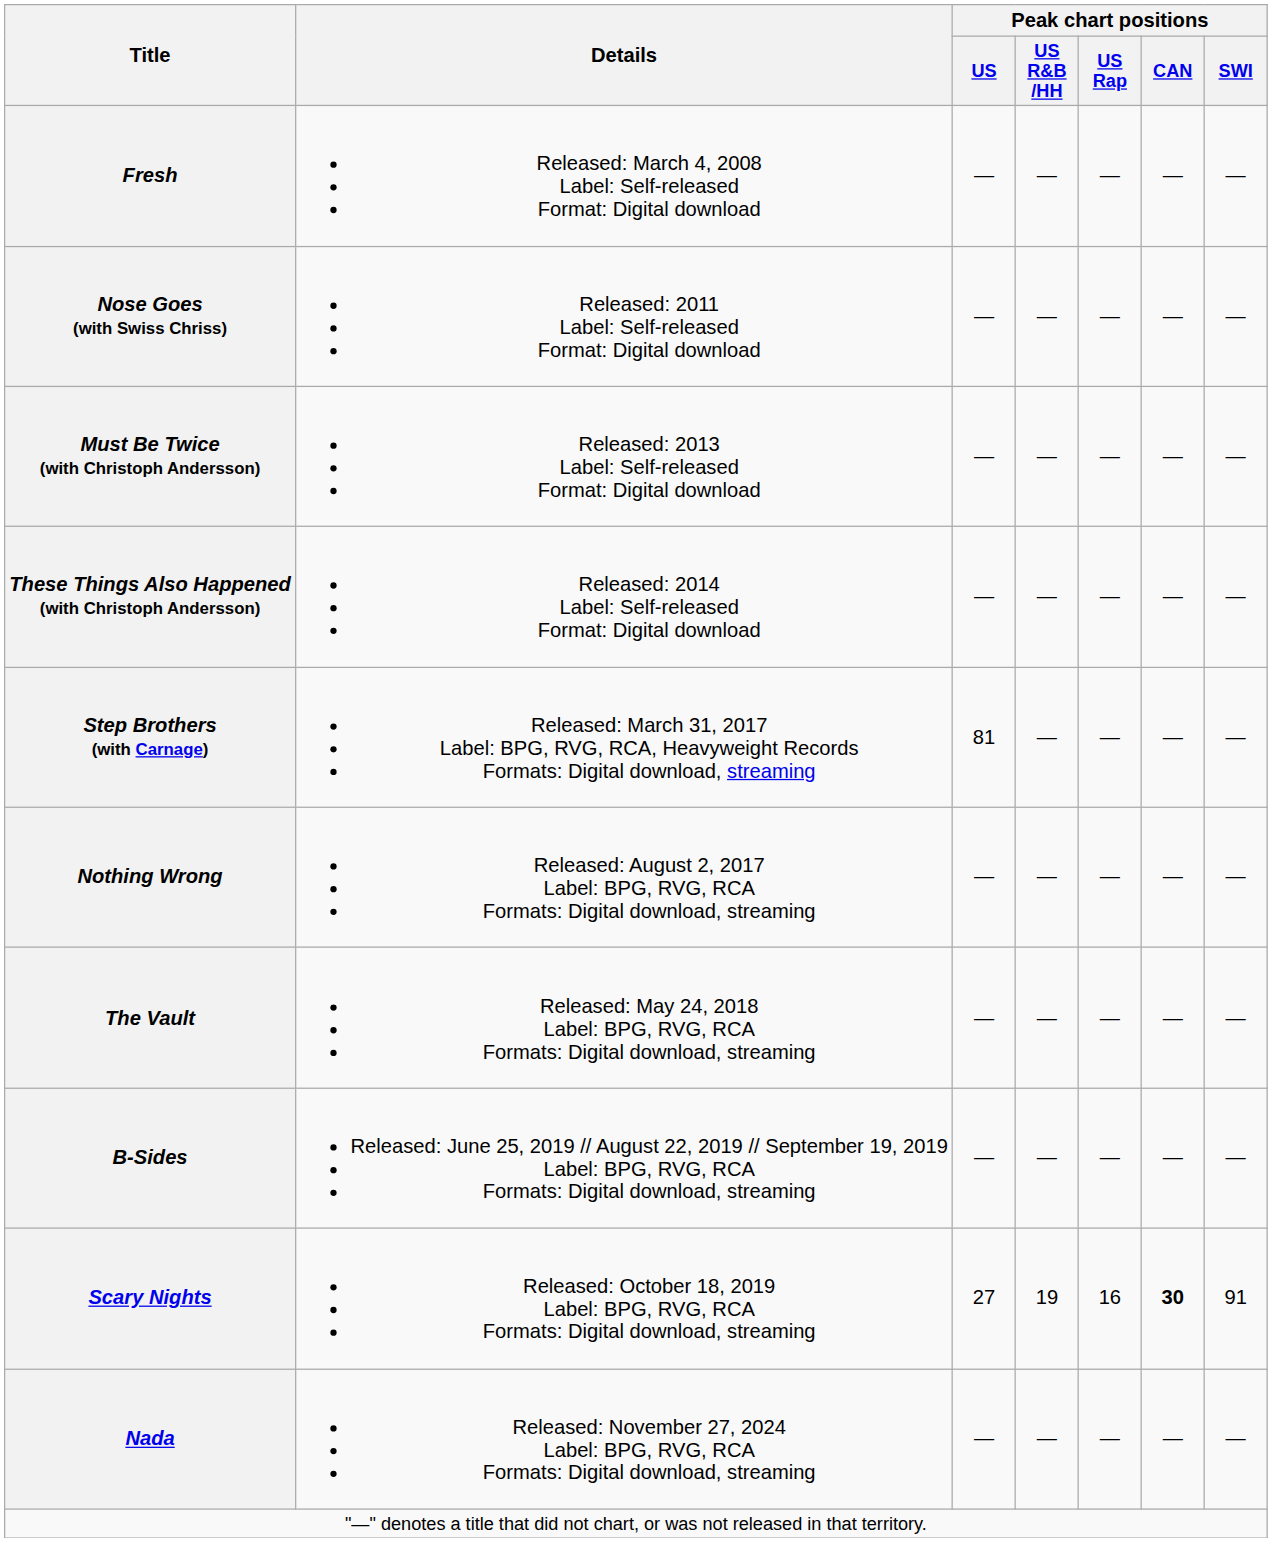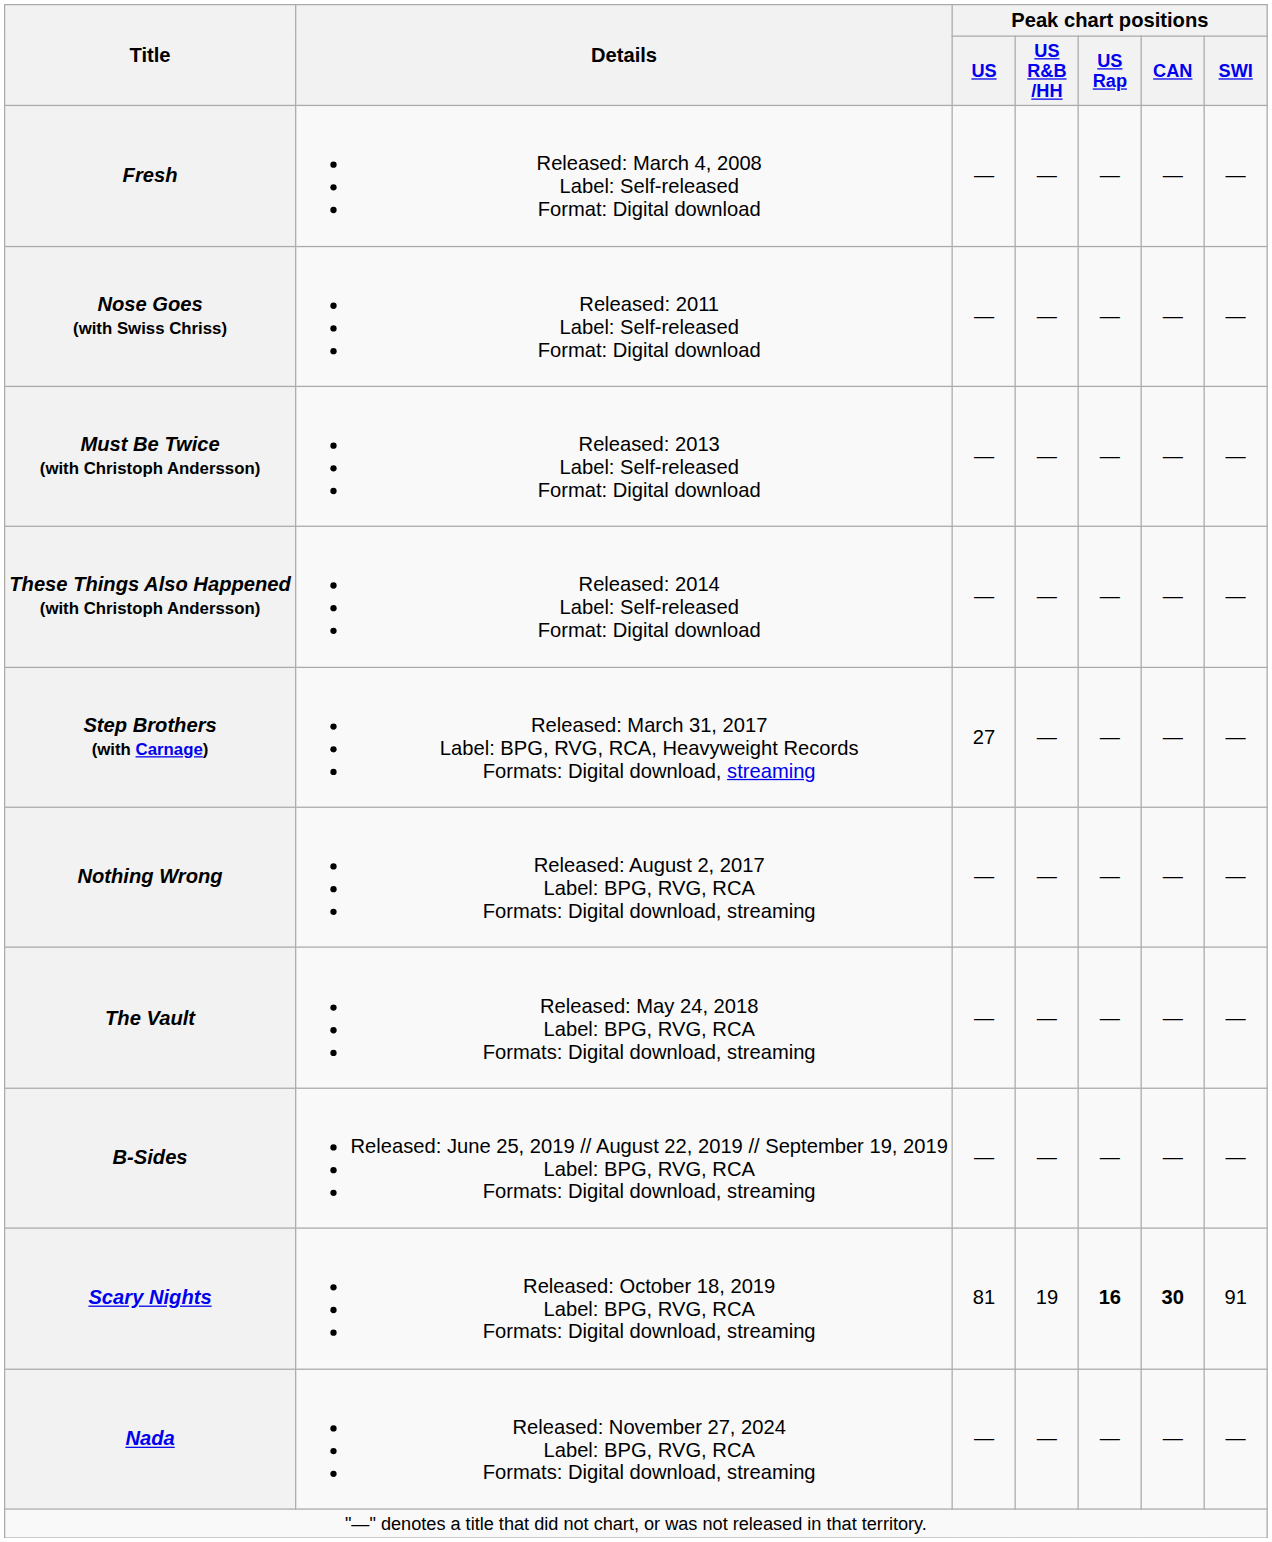Step Brothers (with Carnage) | Peak chart positions / US: 81 -> 27
Scary Nights | Peak chart positions / US: 27 -> 81
Scary Nights | Peak chart positions / US Rap: normal -> bold
